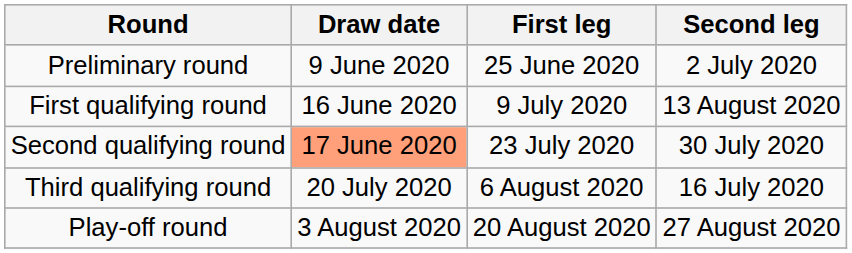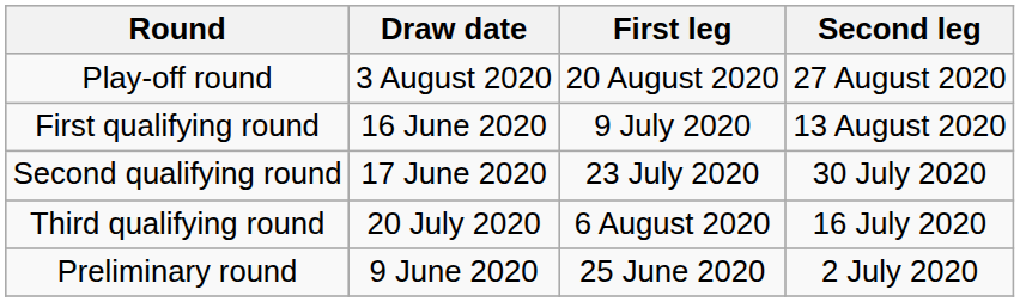rows swapped: Preliminary round <-> Play-off round
Second qualifying round | Draw date: lightsalmon background -> no background
